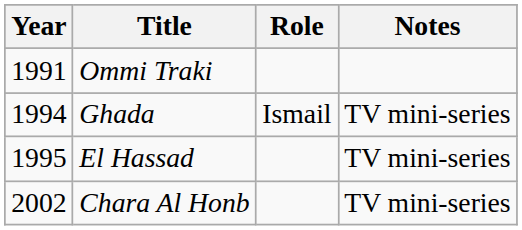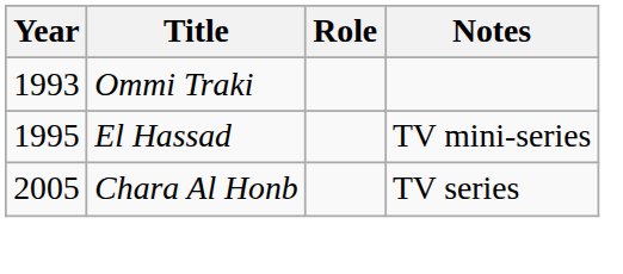Ommi Traki | Year: 1991 -> 1993
- row: 1994 | Ghada | Ismail | TV mini-series
Chara Al Honb | Year: 2002 -> 2005
Chara Al Honb | Notes: TV mini-series -> TV series
